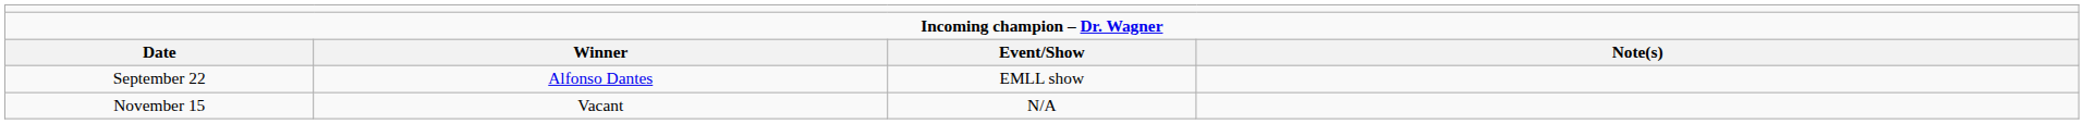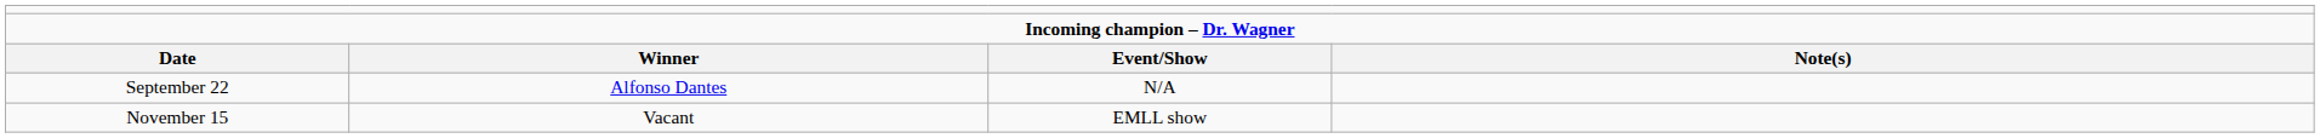September 22 | column 3: EMLL show -> N/A
November 15 | column 3: N/A -> EMLL show
